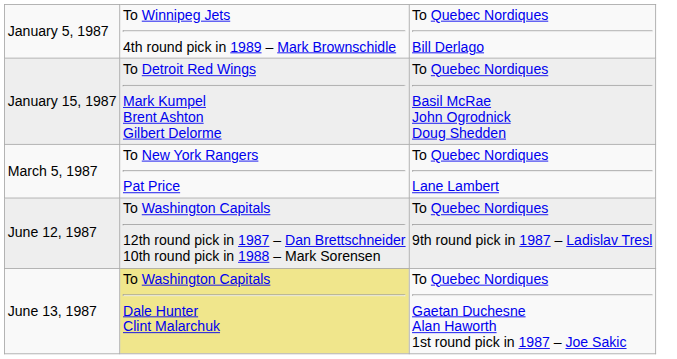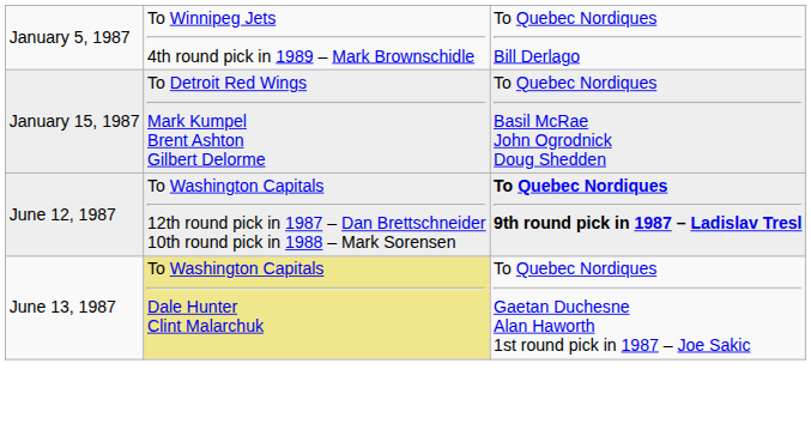- row: March 5, 1987 | To New York Rangers Pat Price | To Quebec Nordiques Lane Lambert
June 12, 1987 | column 3: normal -> bold
